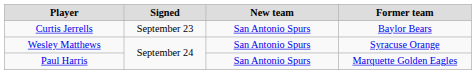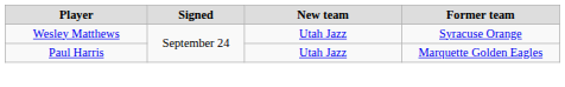- row: Curtis Jerrells | September 23 | San Antonio Spurs | Baylor Bears
Wesley Matthews | New team: San Antonio Spurs -> Utah Jazz
Paul Harris | New team: San Antonio Spurs -> Utah Jazz
